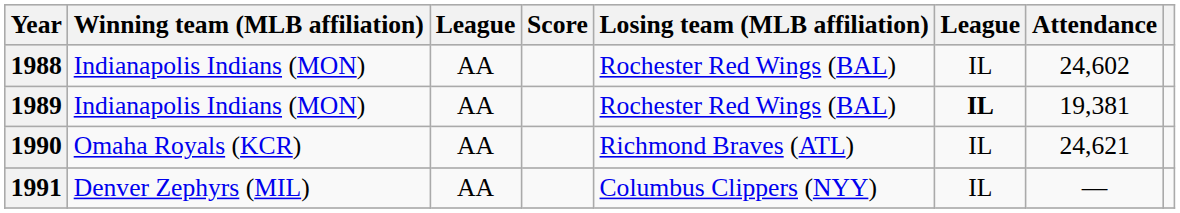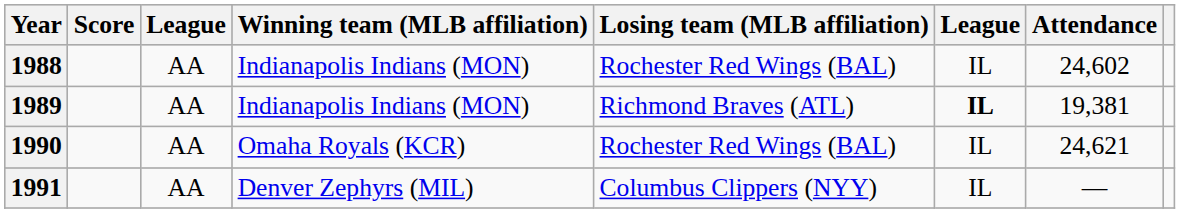columns swapped: Winning team (MLB affiliation) <-> Score
1989 | Losing team (MLB affiliation): Rochester Red Wings (BAL) -> Richmond Braves (ATL)
1990 | Losing team (MLB affiliation): Richmond Braves (ATL) -> Rochester Red Wings (BAL)
